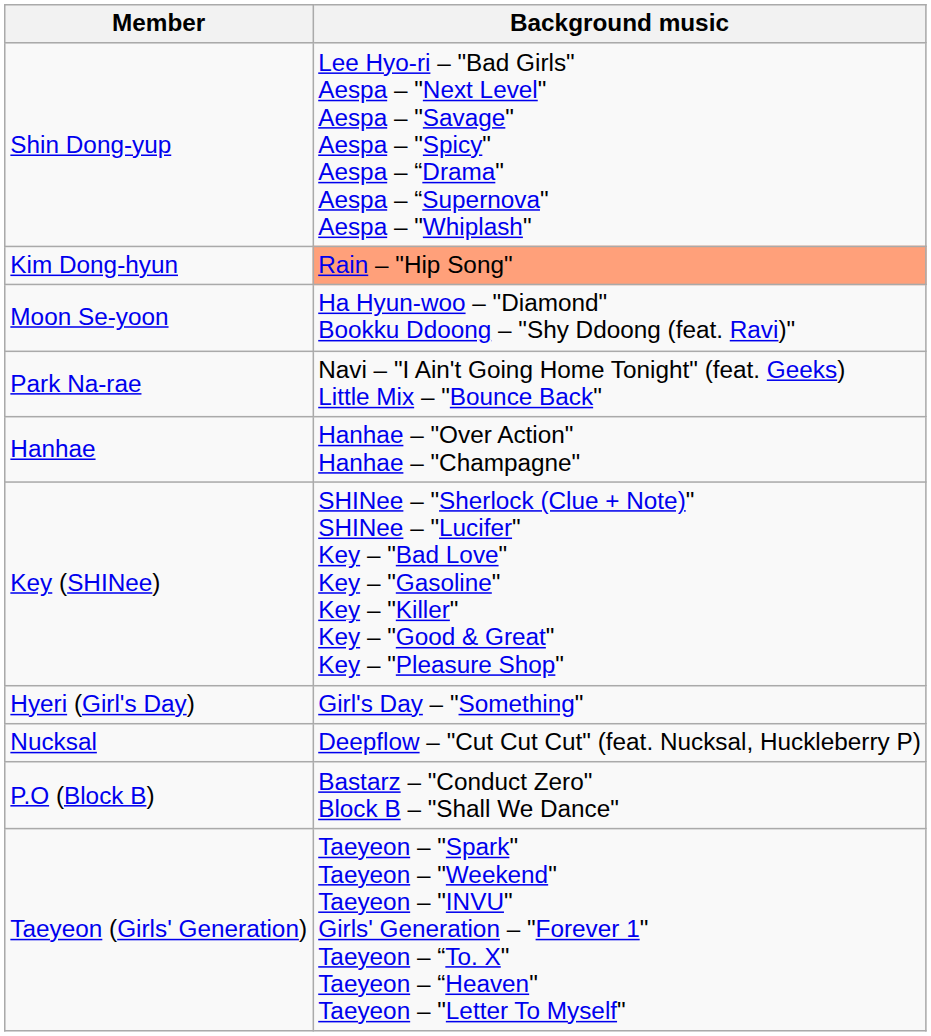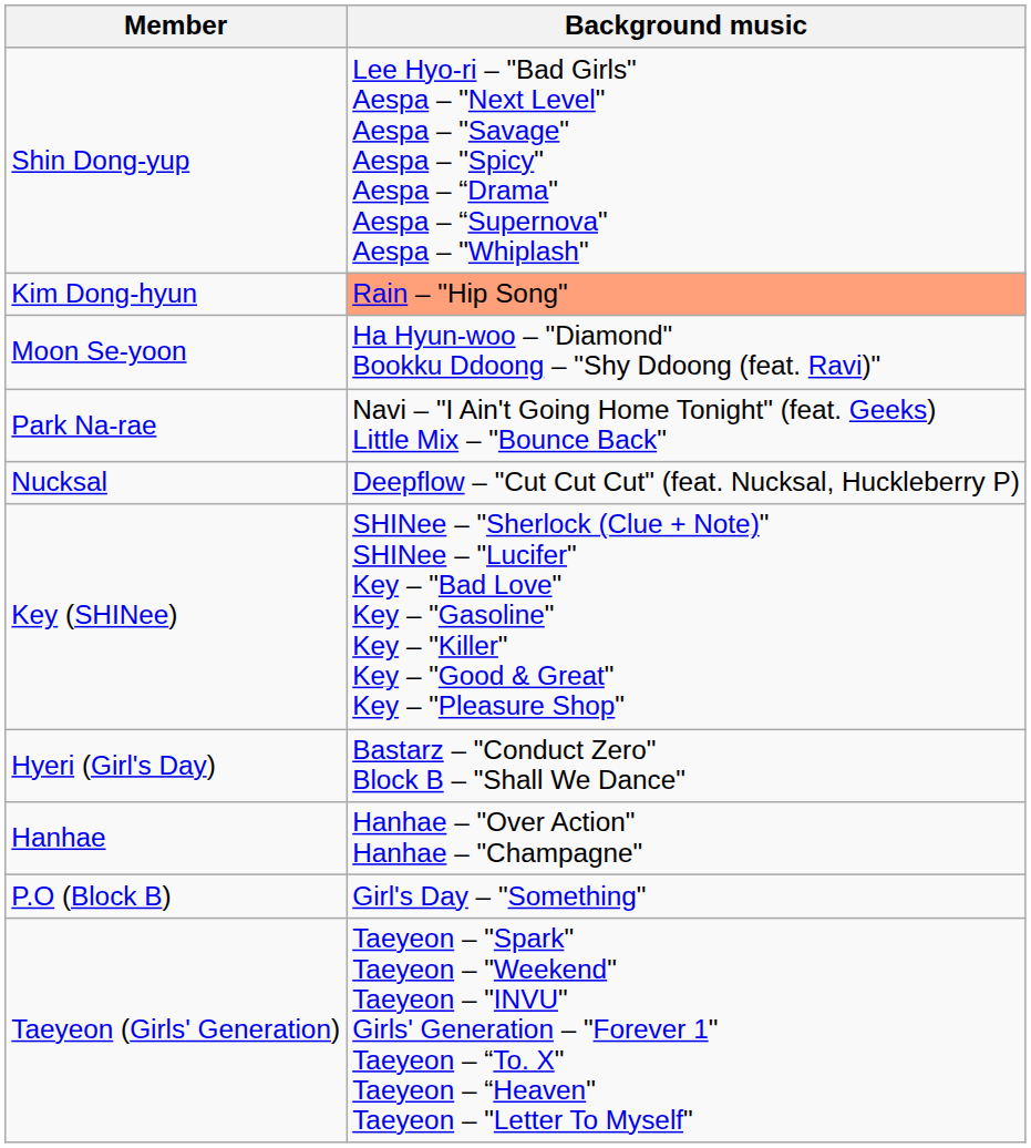rows swapped: Hanhae <-> Nucksal
Hyeri (Girl's Day) | Background music: Girl's Day – "Something" -> Bastarz – "Conduct Zero" Block B – "Shall We Dance"
P.O (Block B) | Background music: Bastarz – "Conduct Zero" Block B – "Shall We Dance" -> Girl's Day – "Something"
